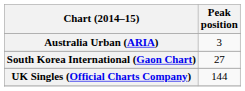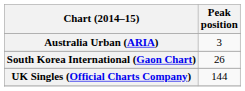South Korea International (Gaon Chart) | Peak position: 27 -> 26
